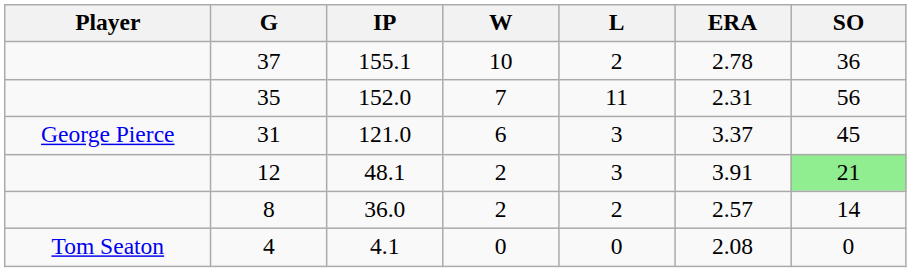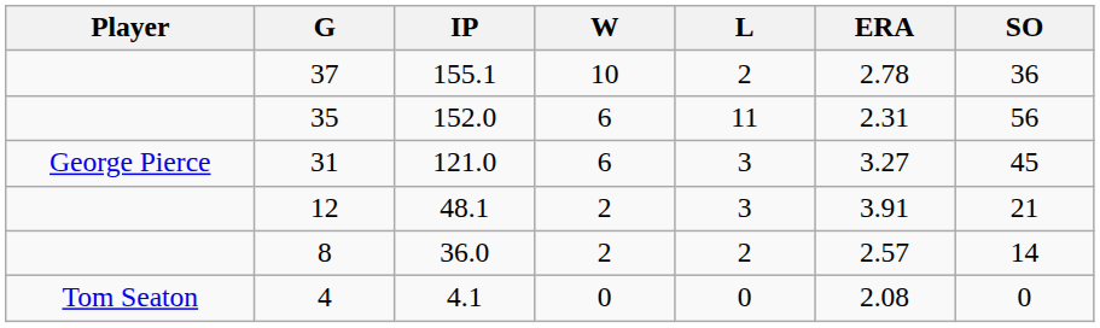35 | W: 7 -> 6
31 | ERA: 3.37 -> 3.27
12 | SO: lightgreen background -> no background
